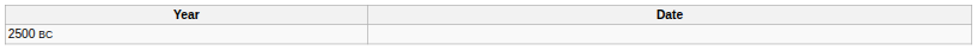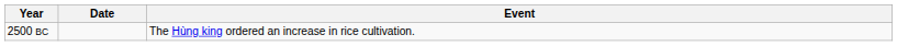+ column: Event | The Hùng king ordered an increase in rice cultivation.
